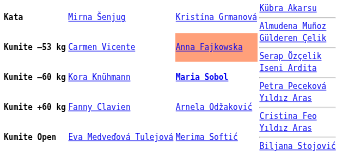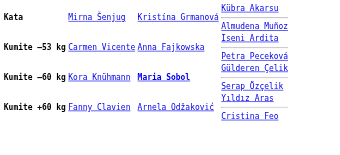Kumite –53 kg | column 3: lightsalmon background -> no background
Kumite –53 kg | column 4: Gülderen Çelik Serap Özçelik -> Iseni Ardita Petra Peceková
Kumite –60 kg | column 4: Iseni Ardita Petra Peceková -> Gülderen Çelik Serap Özçelik
- row: Kumite Open | Eva Medveďová Tulejová | Merima Softić | Yıldız Aras Biljana Stojović
